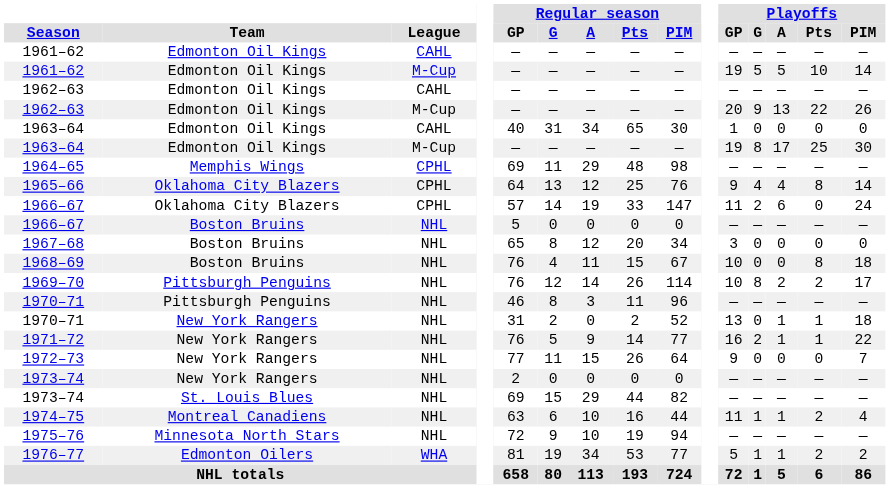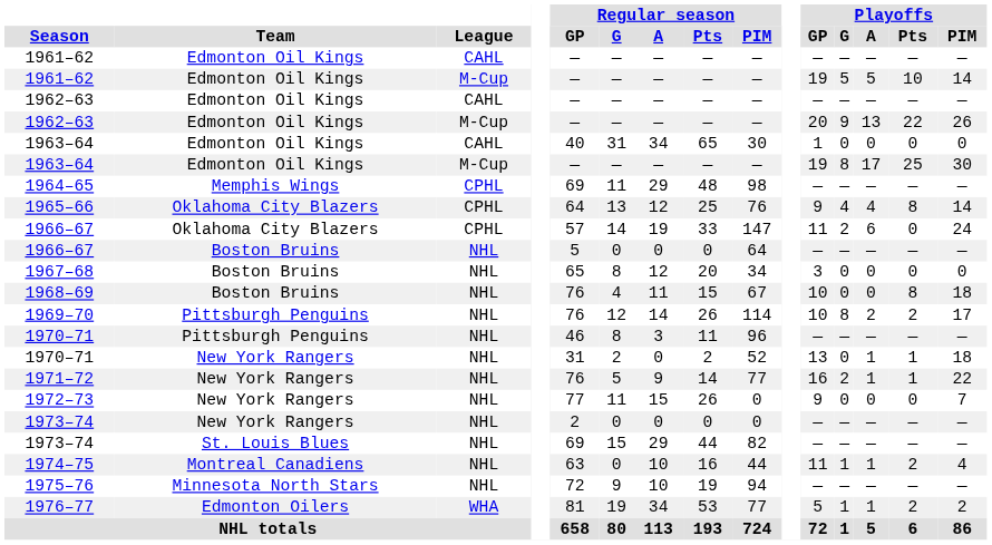1966–67 / NHL | Regular season / PIM: 0 -> 64
1972–73 | Regular season / PIM: 64 -> 0
1974–75 | Regular season / G: 6 -> 0
